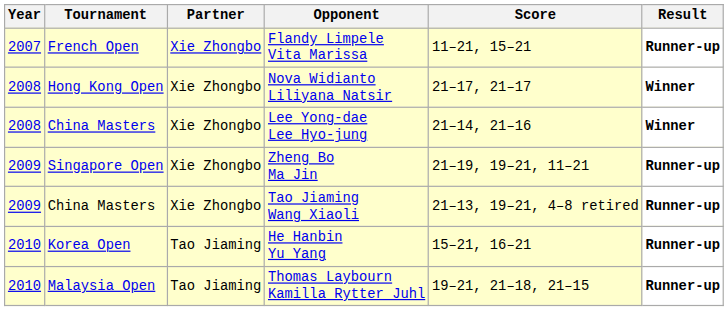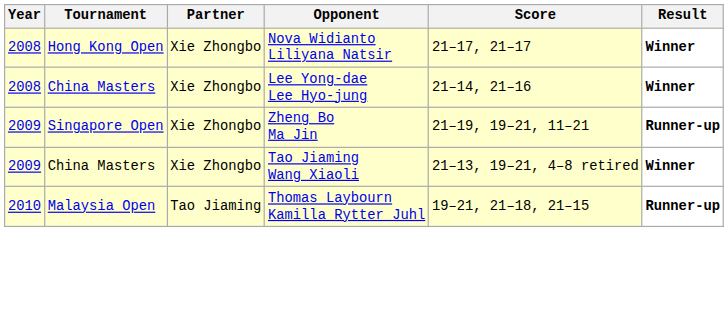- row: 2007 | French Open | Xie Zhongbo | Flandy Limpele Vita Marissa | 11–21, 15–21 | Runner-up
Tao Jiaming Wang Xiaoli | Result: Runner-up -> Winner
- row: 2010 | Korea Open | Tao Jiaming | He Hanbin Yu Yang | 15–21, 16–21 | Runner-up
